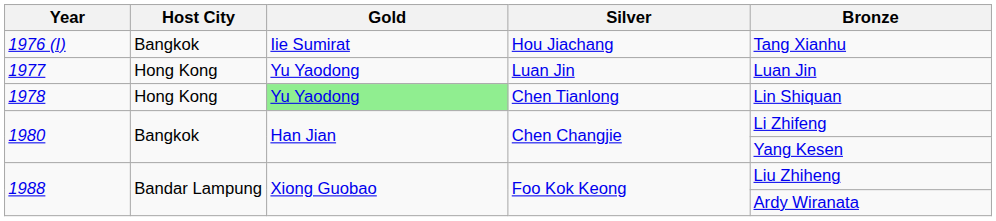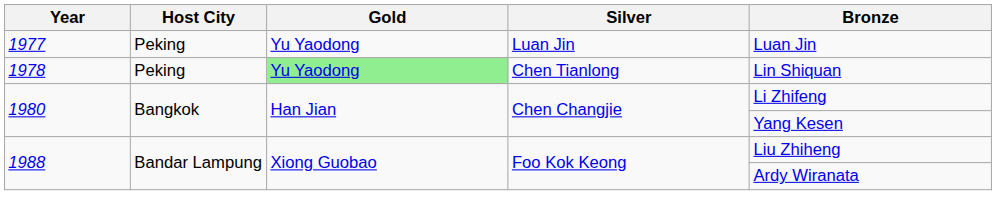- row: 1976 (I) | Bangkok | Iie Sumirat | Hou Jiachang | Tang Xianhu
1977 | Host City: Hong Kong -> Peking
1978 | Host City: Hong Kong -> Peking
